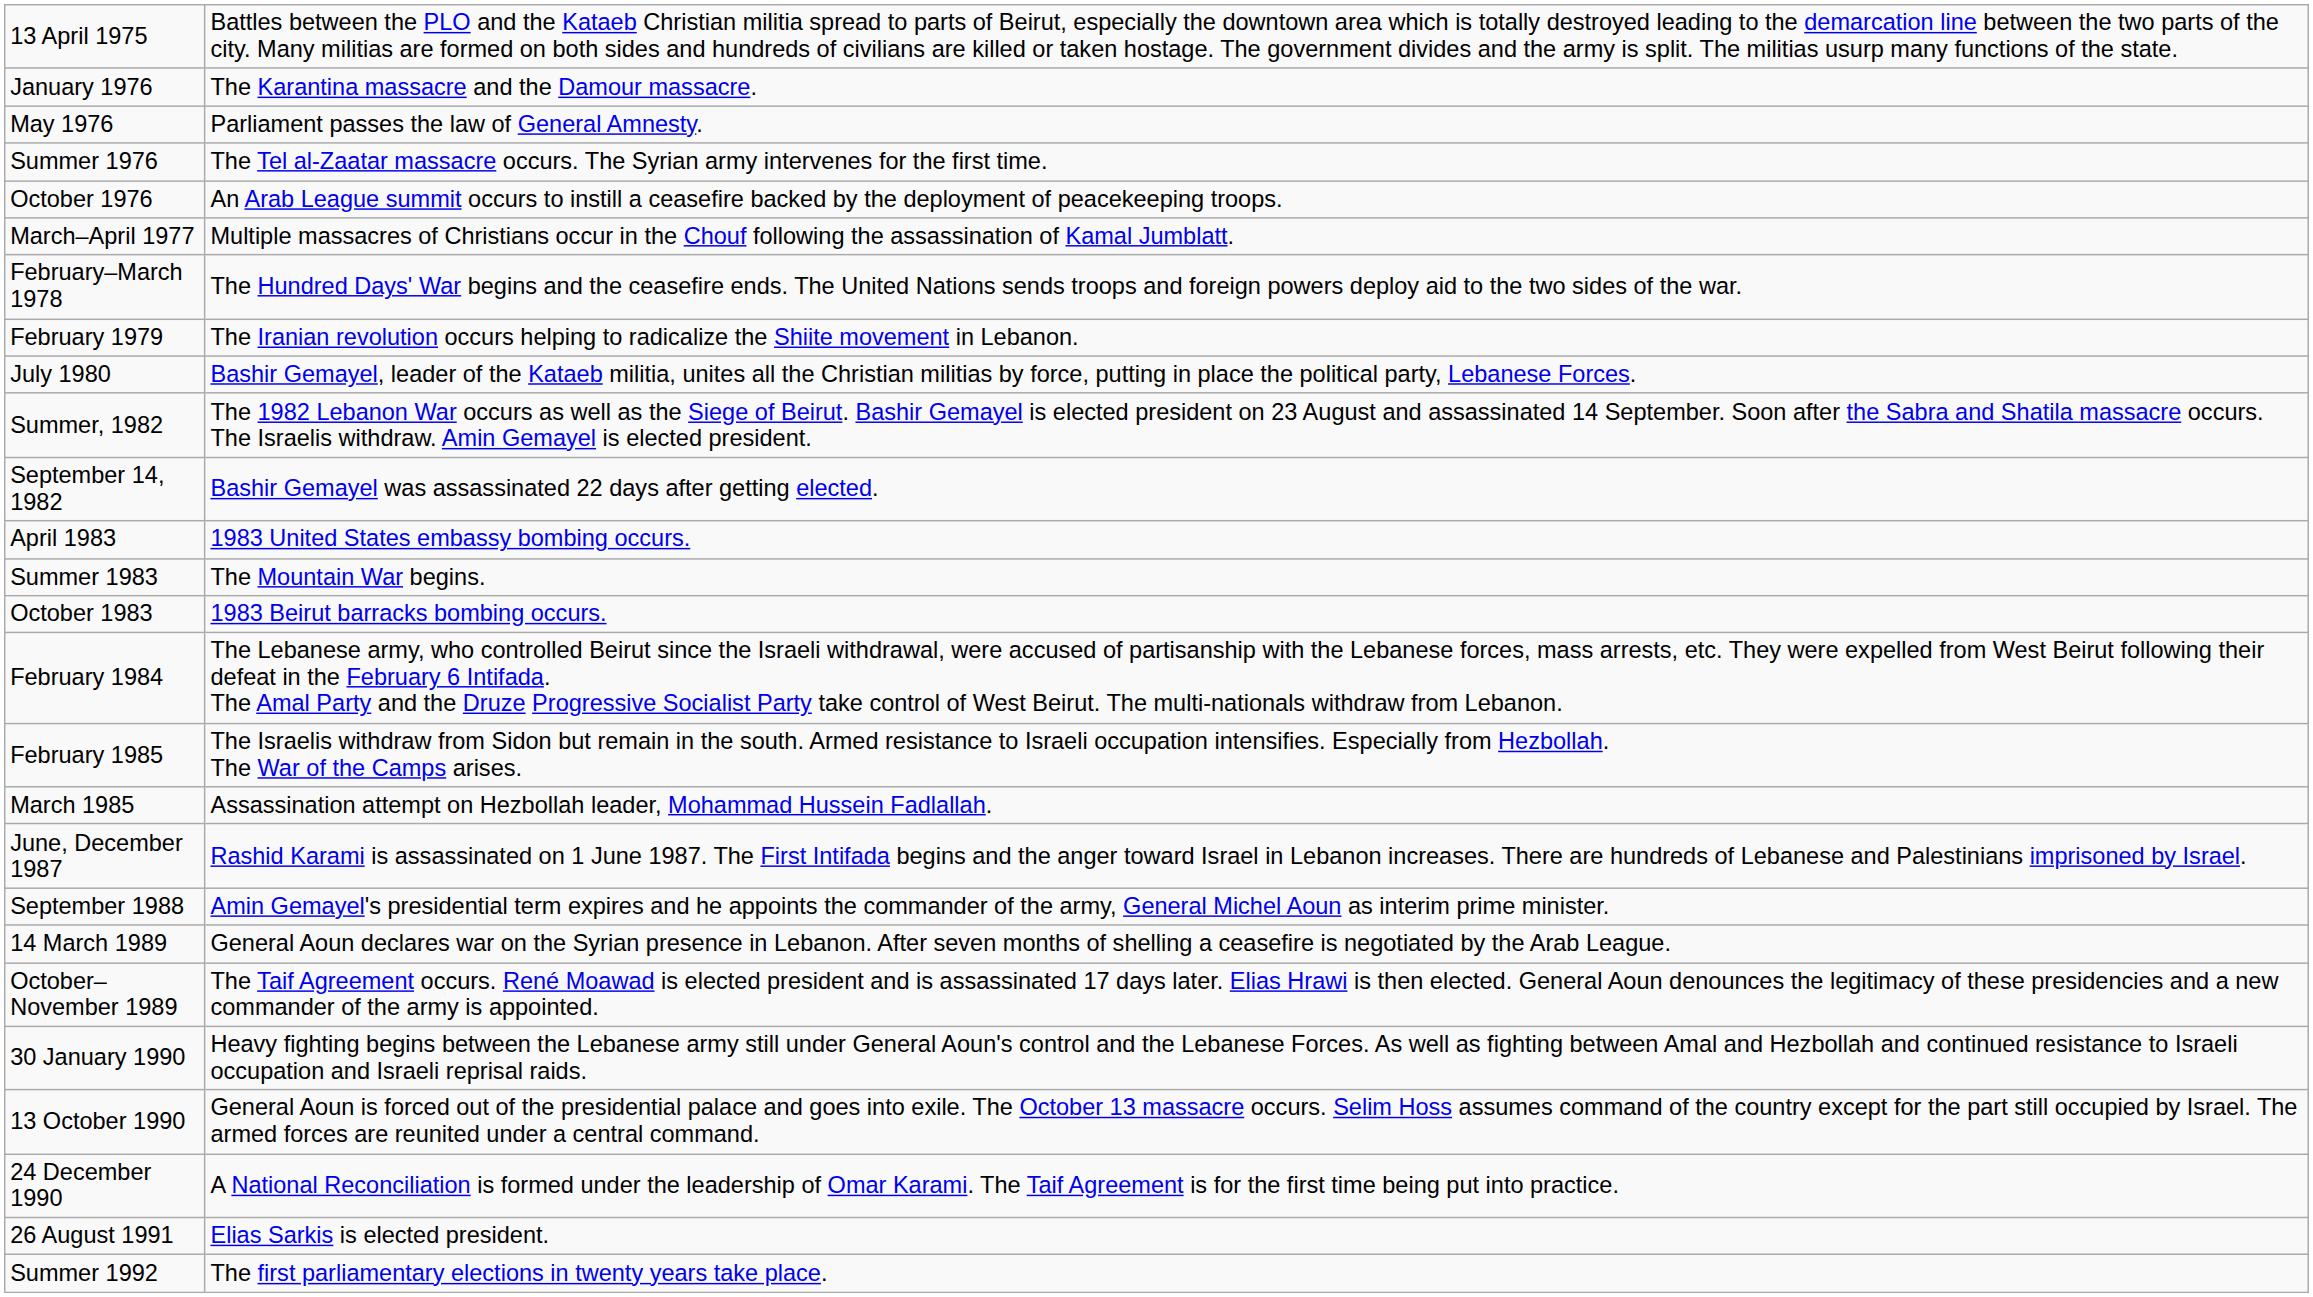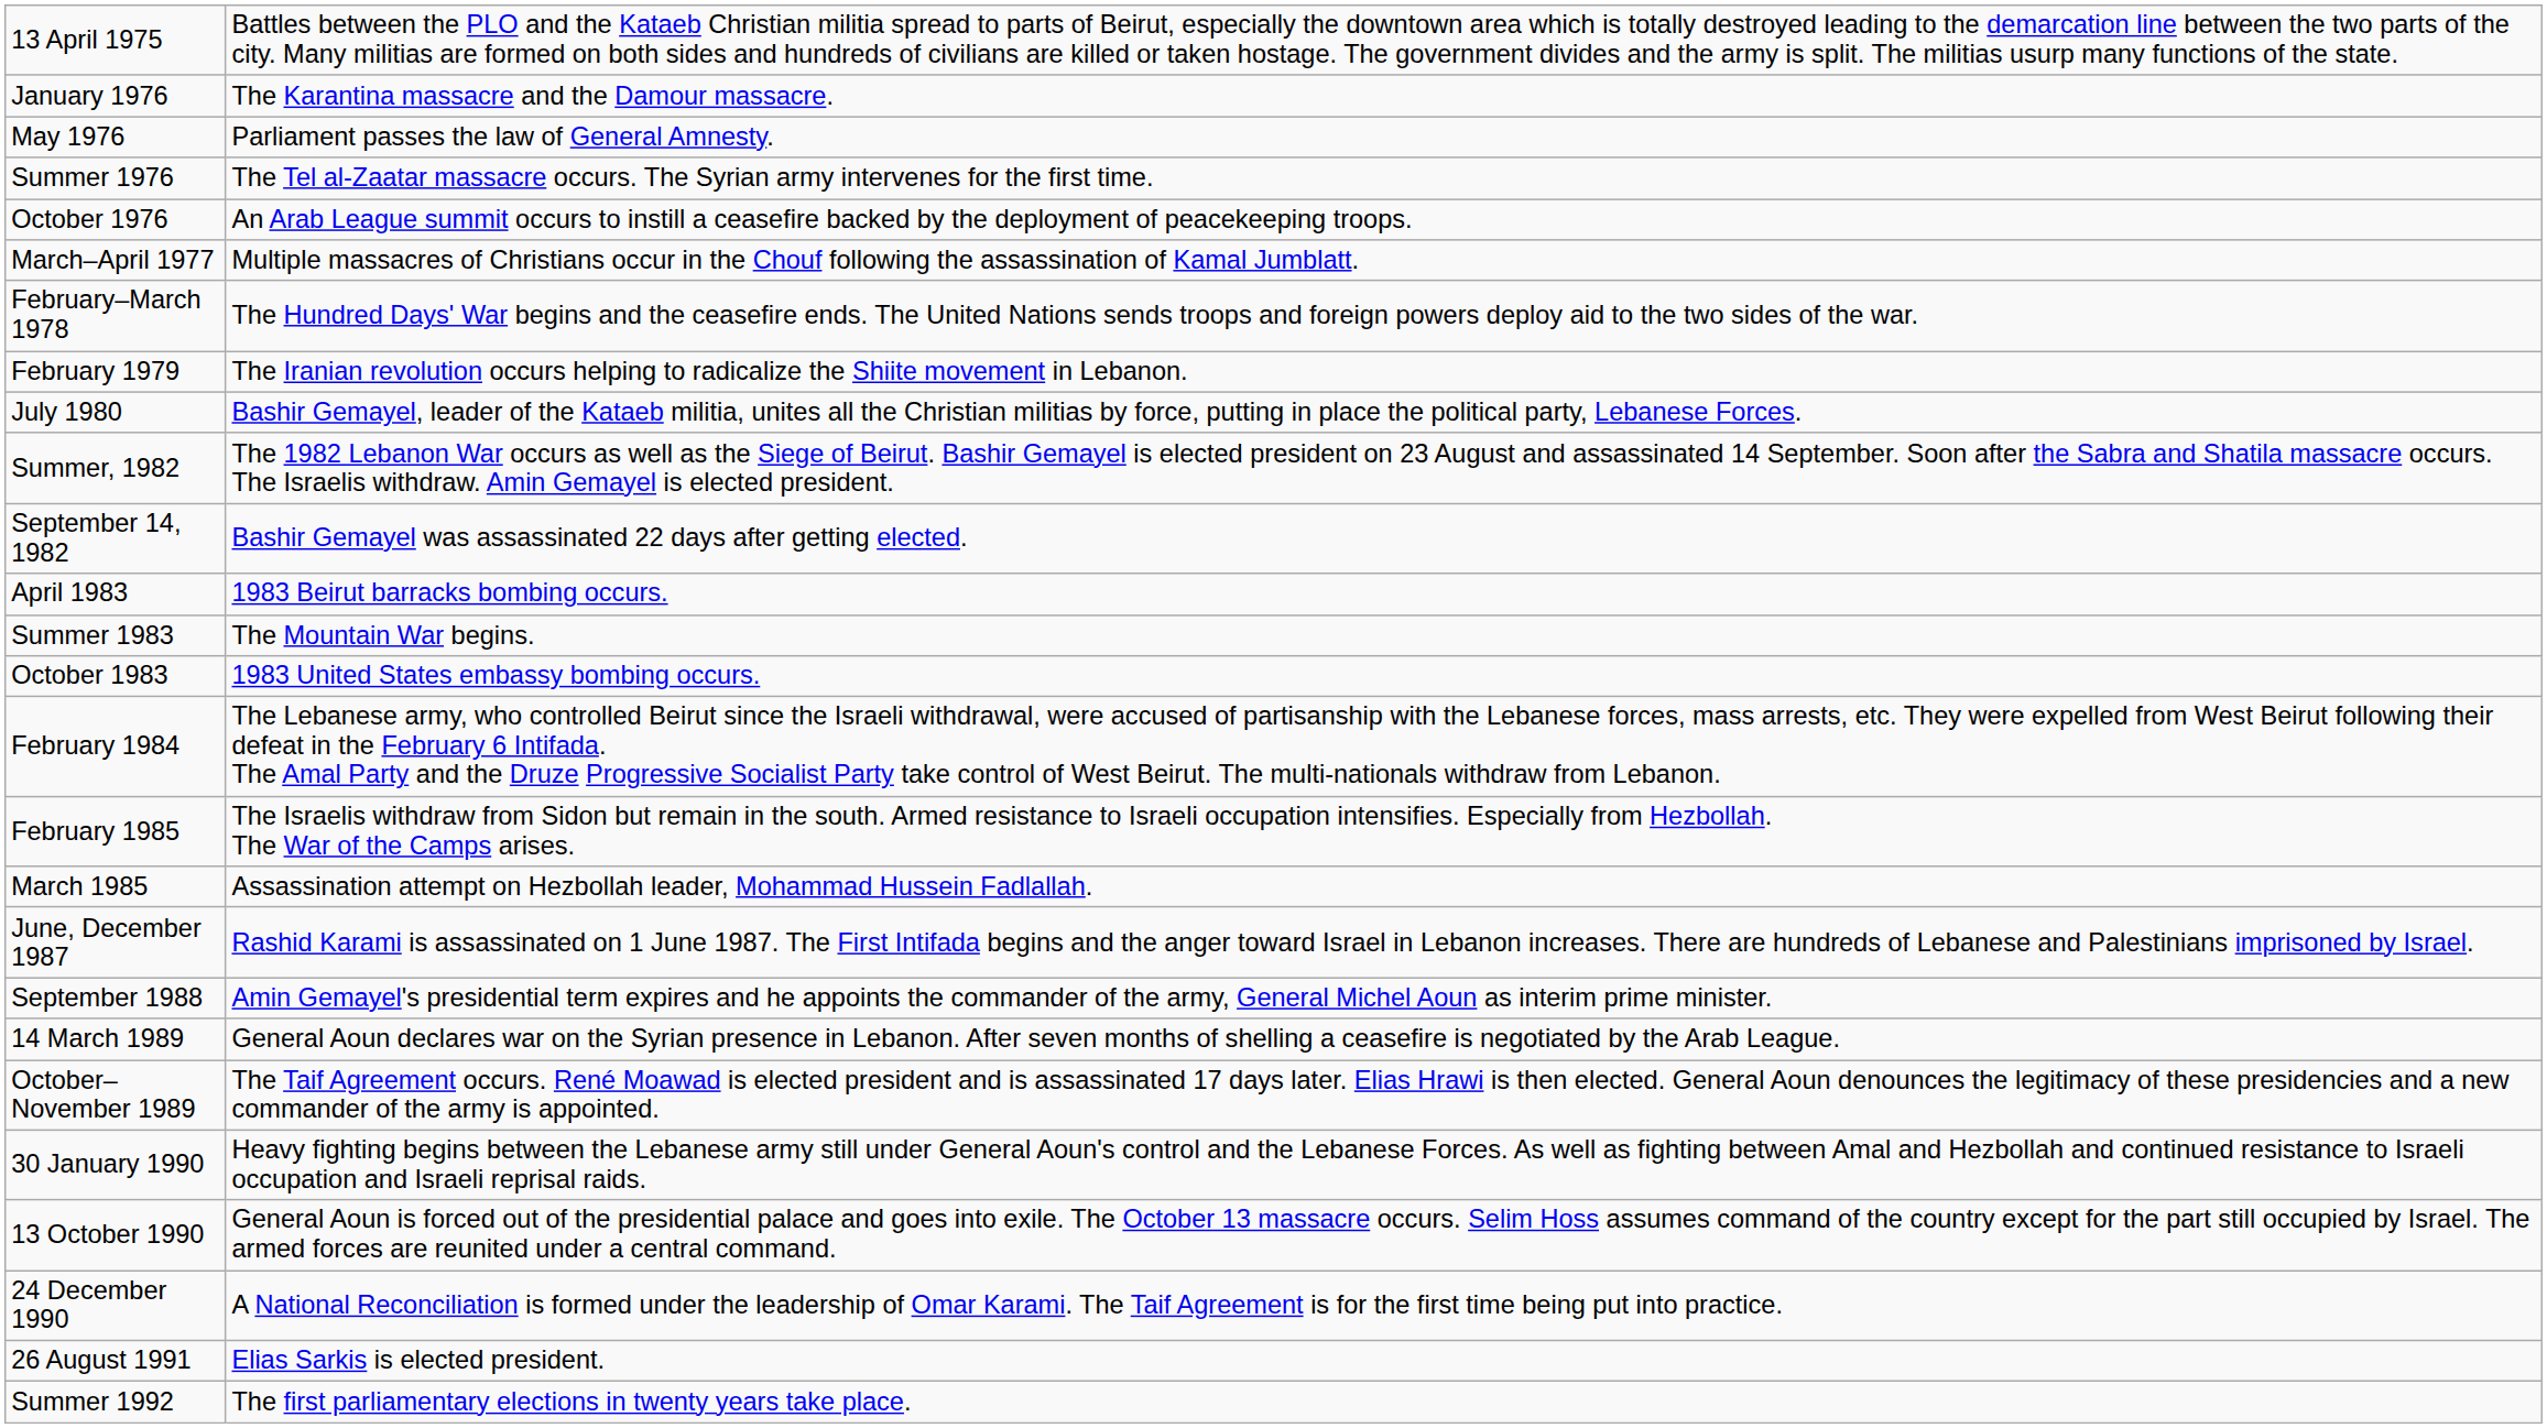April 1983 | column 2: 1983 United States embassy bombing occurs. -> 1983 Beirut barracks bombing occurs.
October 1983 | column 2: 1983 Beirut barracks bombing occurs. -> 1983 United States embassy bombing occurs.
